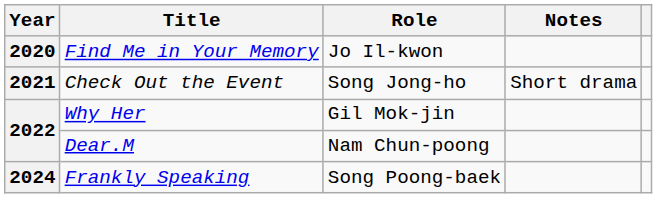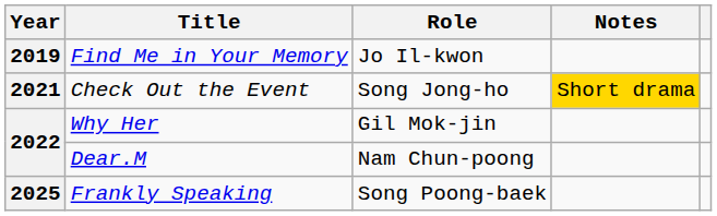Find Me in Your Memory | Year: 2020 -> 2019
Check Out the Event | Notes: no background -> gold background
Frankly Speaking | Year: 2024 -> 2025
